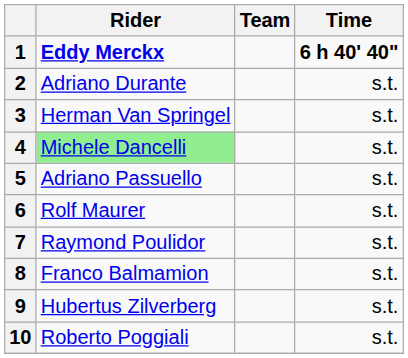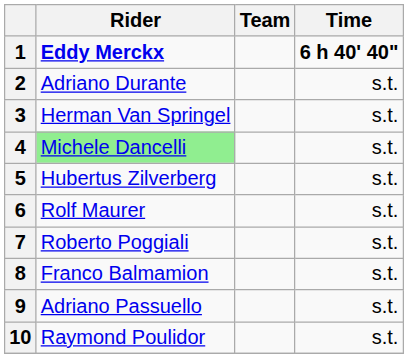5 | Rider: Adriano Passuello -> Hubertus Zilverberg
7 | Rider: Raymond Poulidor -> Roberto Poggiali
9 | Rider: Hubertus Zilverberg -> Adriano Passuello
10 | Rider: Roberto Poggiali -> Raymond Poulidor
